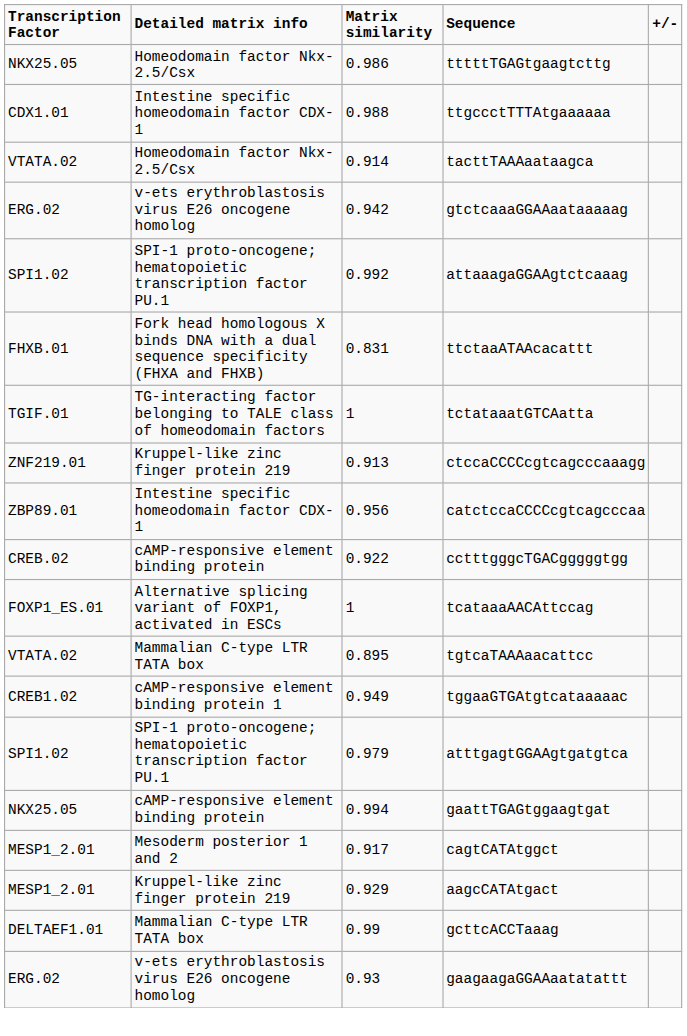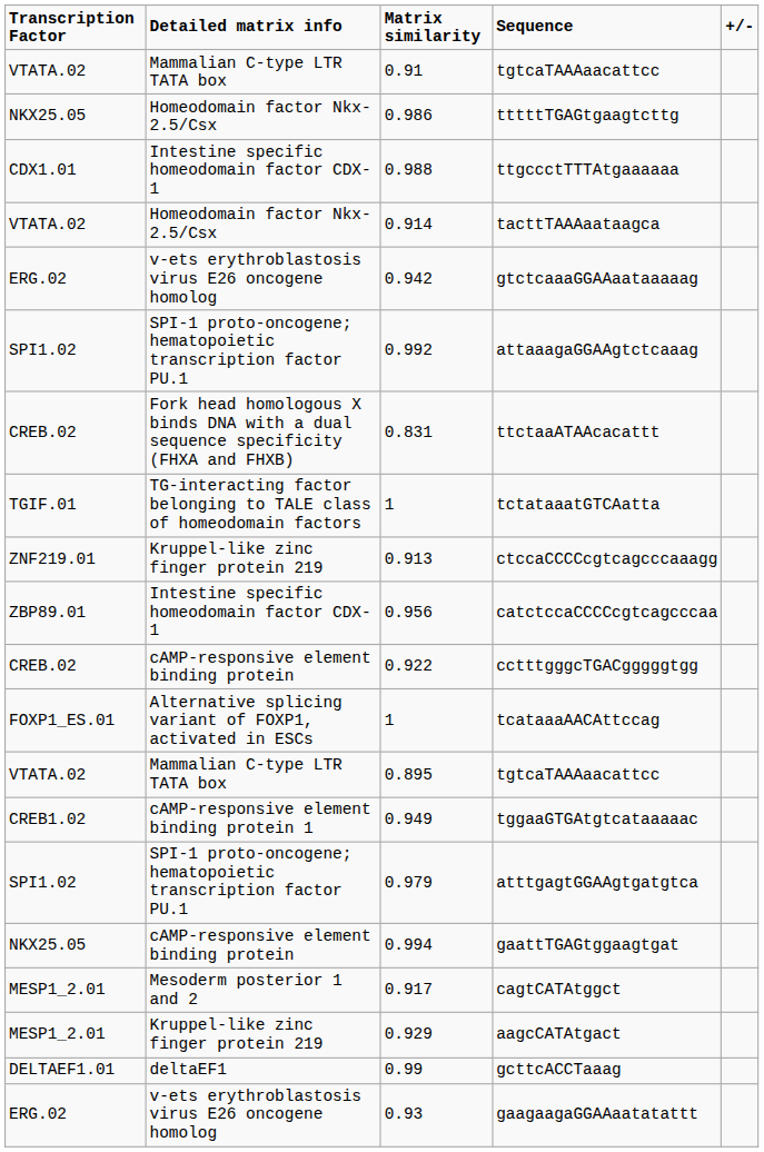+ row: VTATA.02 | Mammalian C-type LTR TATA box | 0.91 | tgtcaTAAAaacattcc
ttctaaATAAcacattt | Transcription Factor: FHXB.01 -> CREB.02
gcttcACCTaaag | Detailed matrix info: Mammalian C-type LTR TATA box -> deltaEF1
